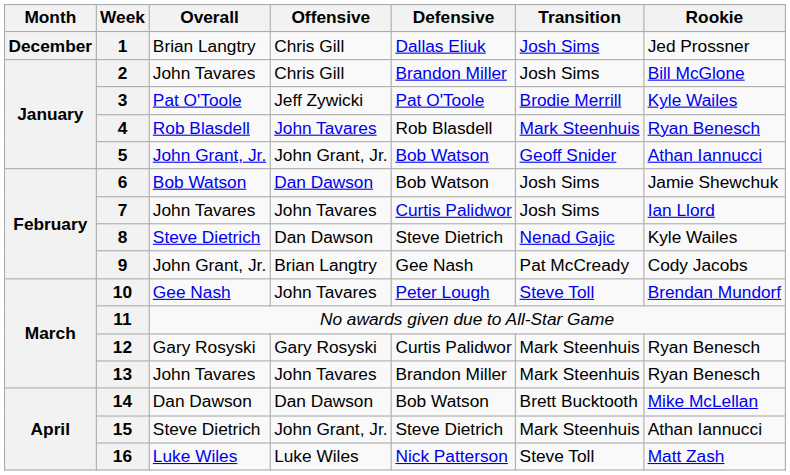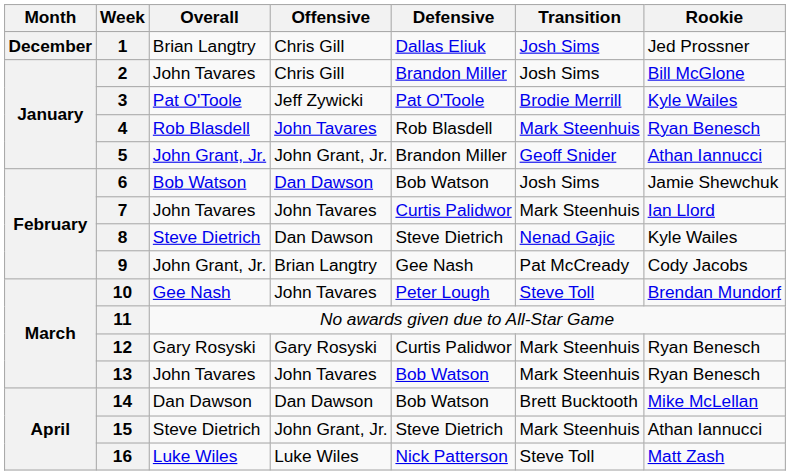5 | Defensive: Bob Watson -> Brandon Miller
7 | Transition: Josh Sims -> Mark Steenhuis
13 | Defensive: Brandon Miller -> Bob Watson
